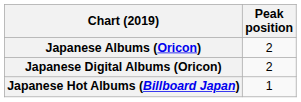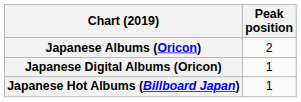Japanese Digital Albums (Oricon) | Peak position: 2 -> 1
